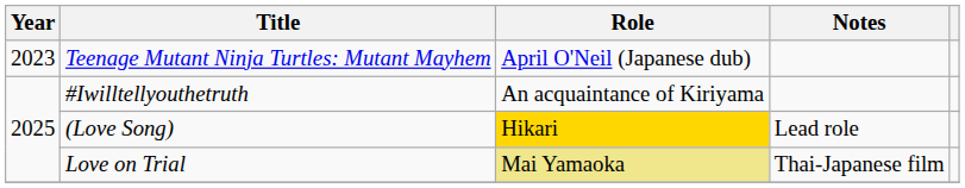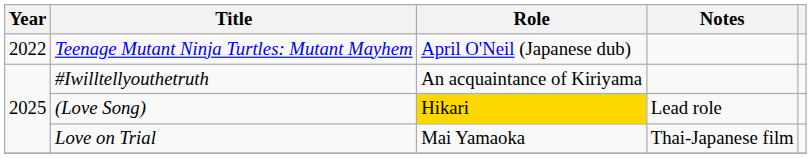Teenage Mutant Ninja Turtles: Mutant Mayhem | Year: 2023 -> 2022
Love on Trial | Role: khaki background -> no background
